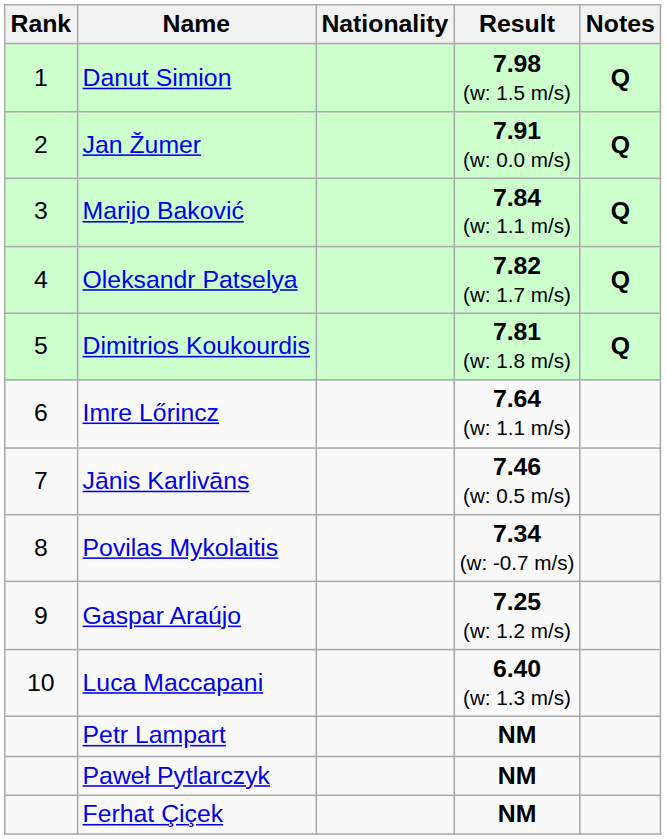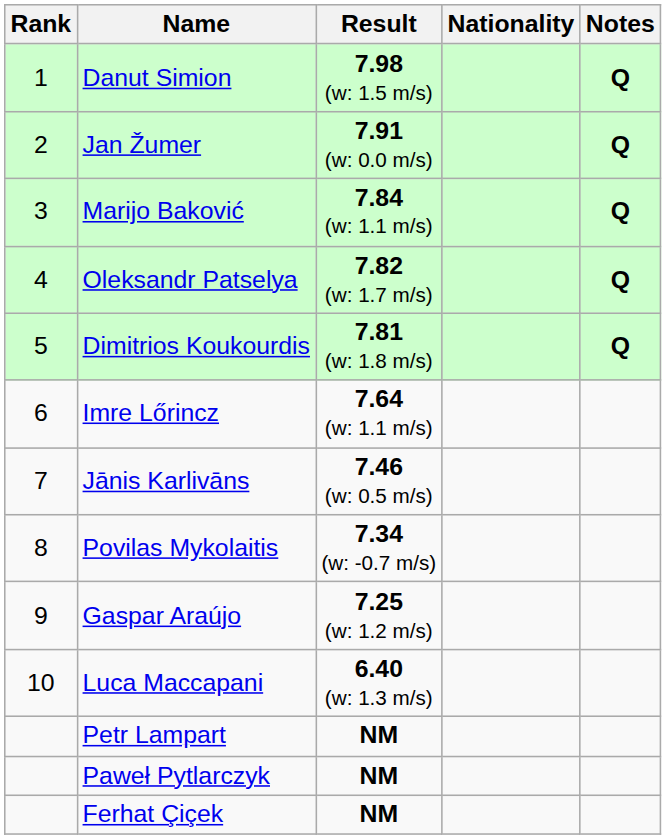columns swapped: Nationality <-> Result
